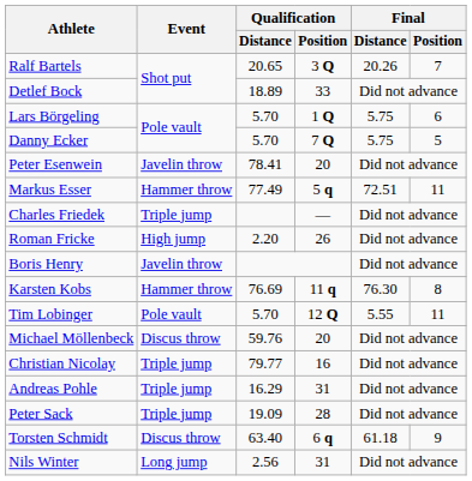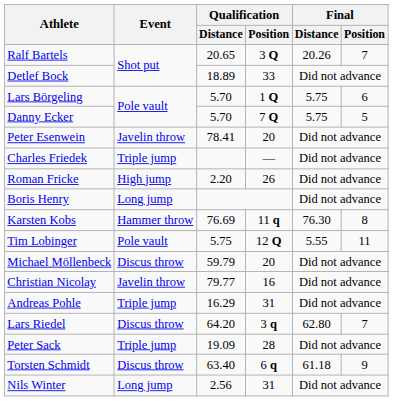- row: Markus Esser | Hammer throw | 77.49 | 5 q | 72.51 | 11
Boris Henry | Event: Javelin throw -> Long jump
Tim Lobinger | Qualification / Distance: 5.70 -> 5.75
Michael Möllenbeck | Qualification / Distance: 59.76 -> 59.79
Christian Nicolay | Event: Triple jump -> Javelin throw
+ row: Lars Riedel | Discus throw | 64.20 | 3 q | 62.80 | 7
